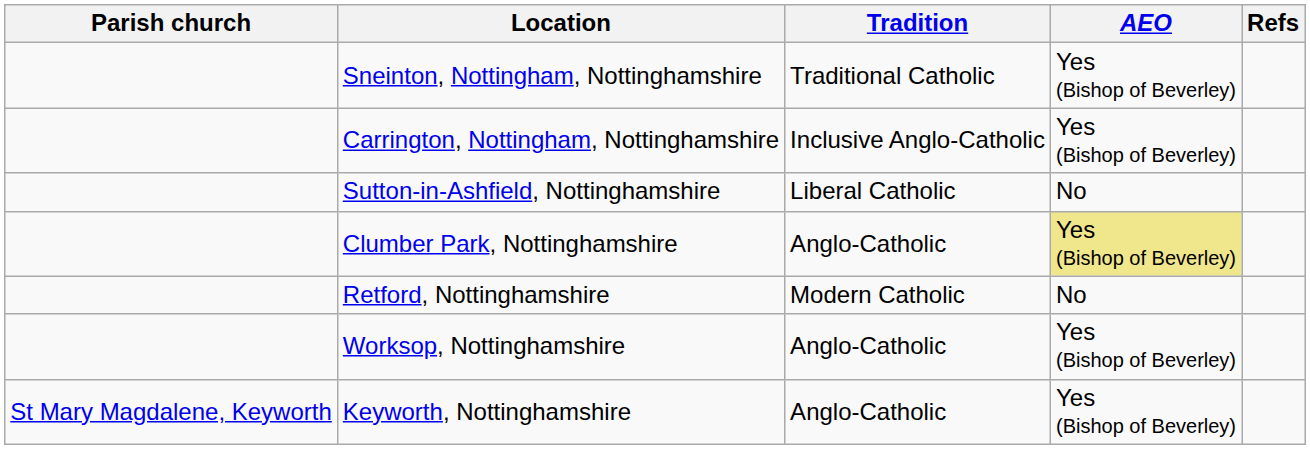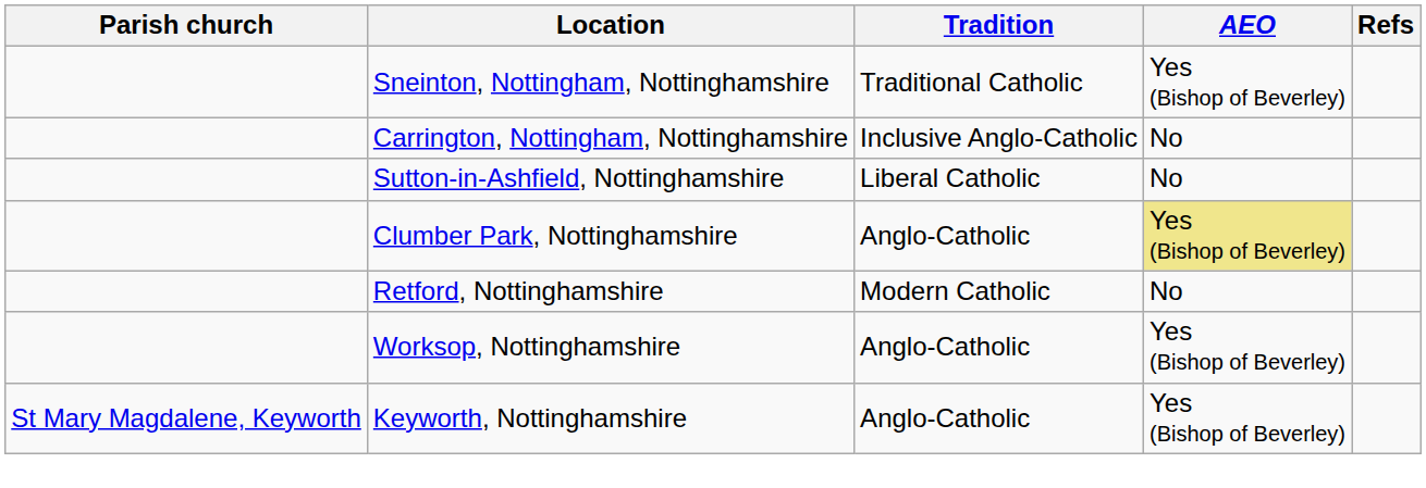Carrington, Nottingham, Nottinghamshire | AEO: Yes (Bishop of Beverley) -> No
